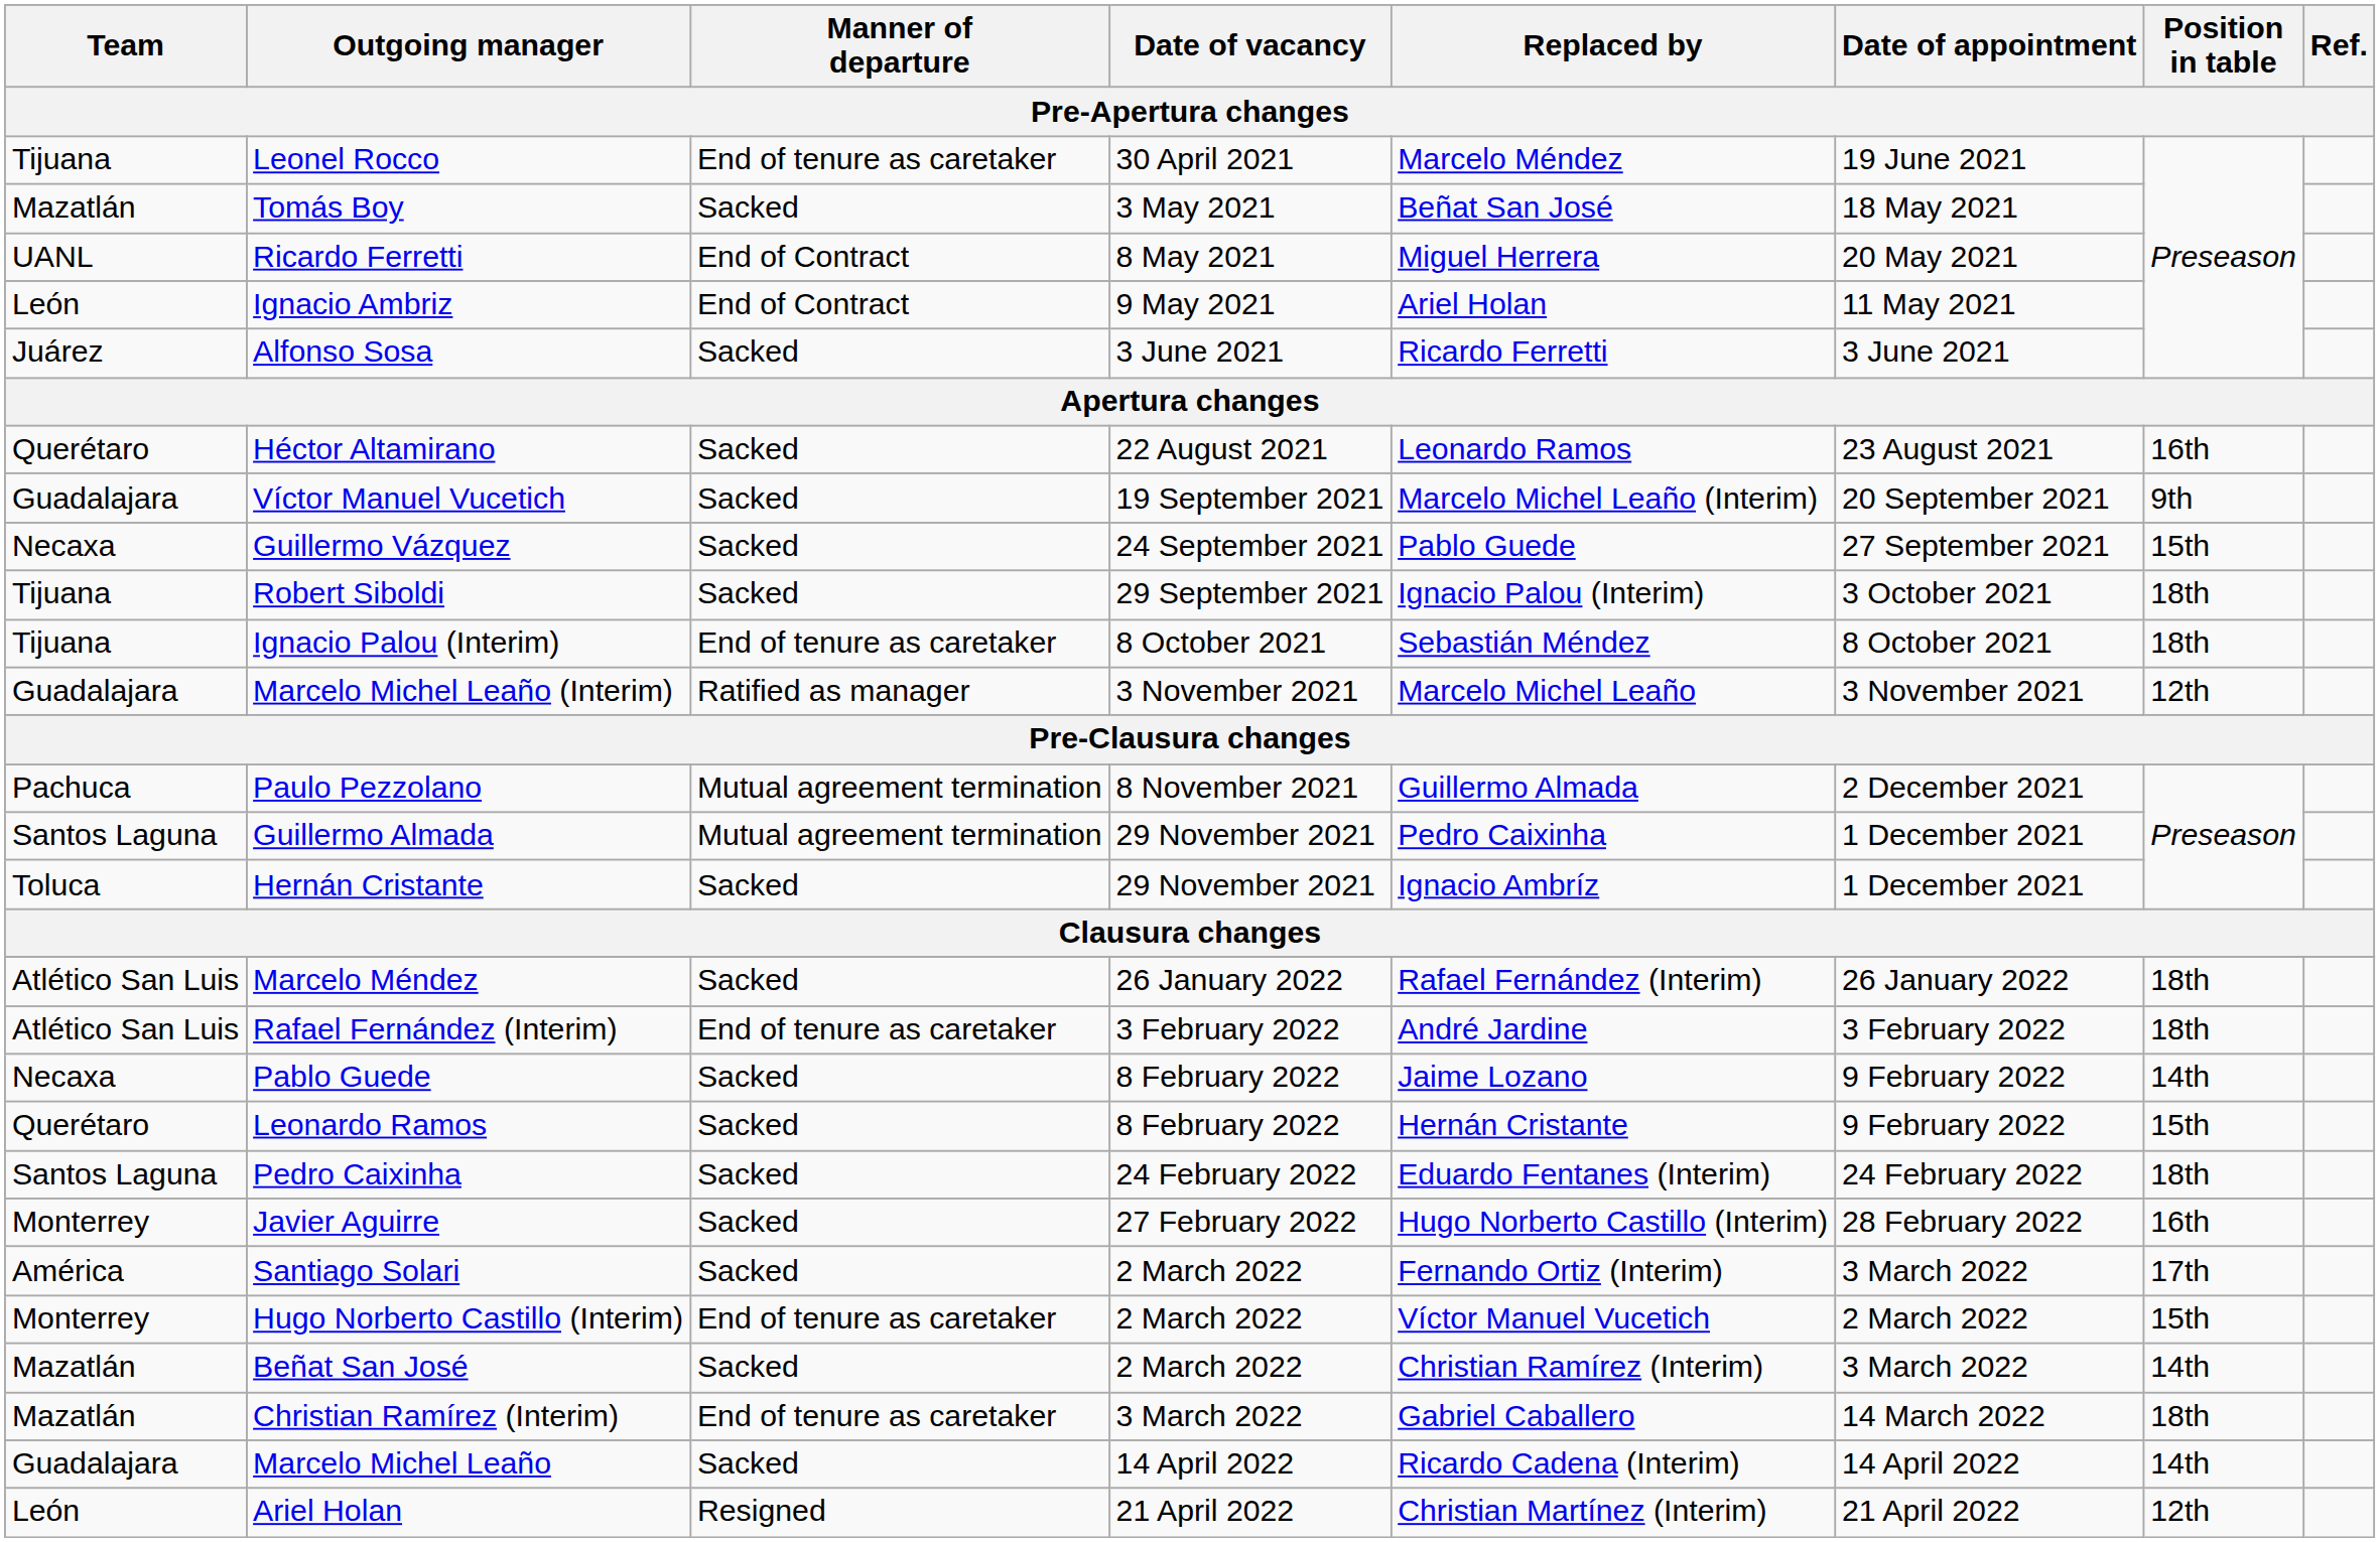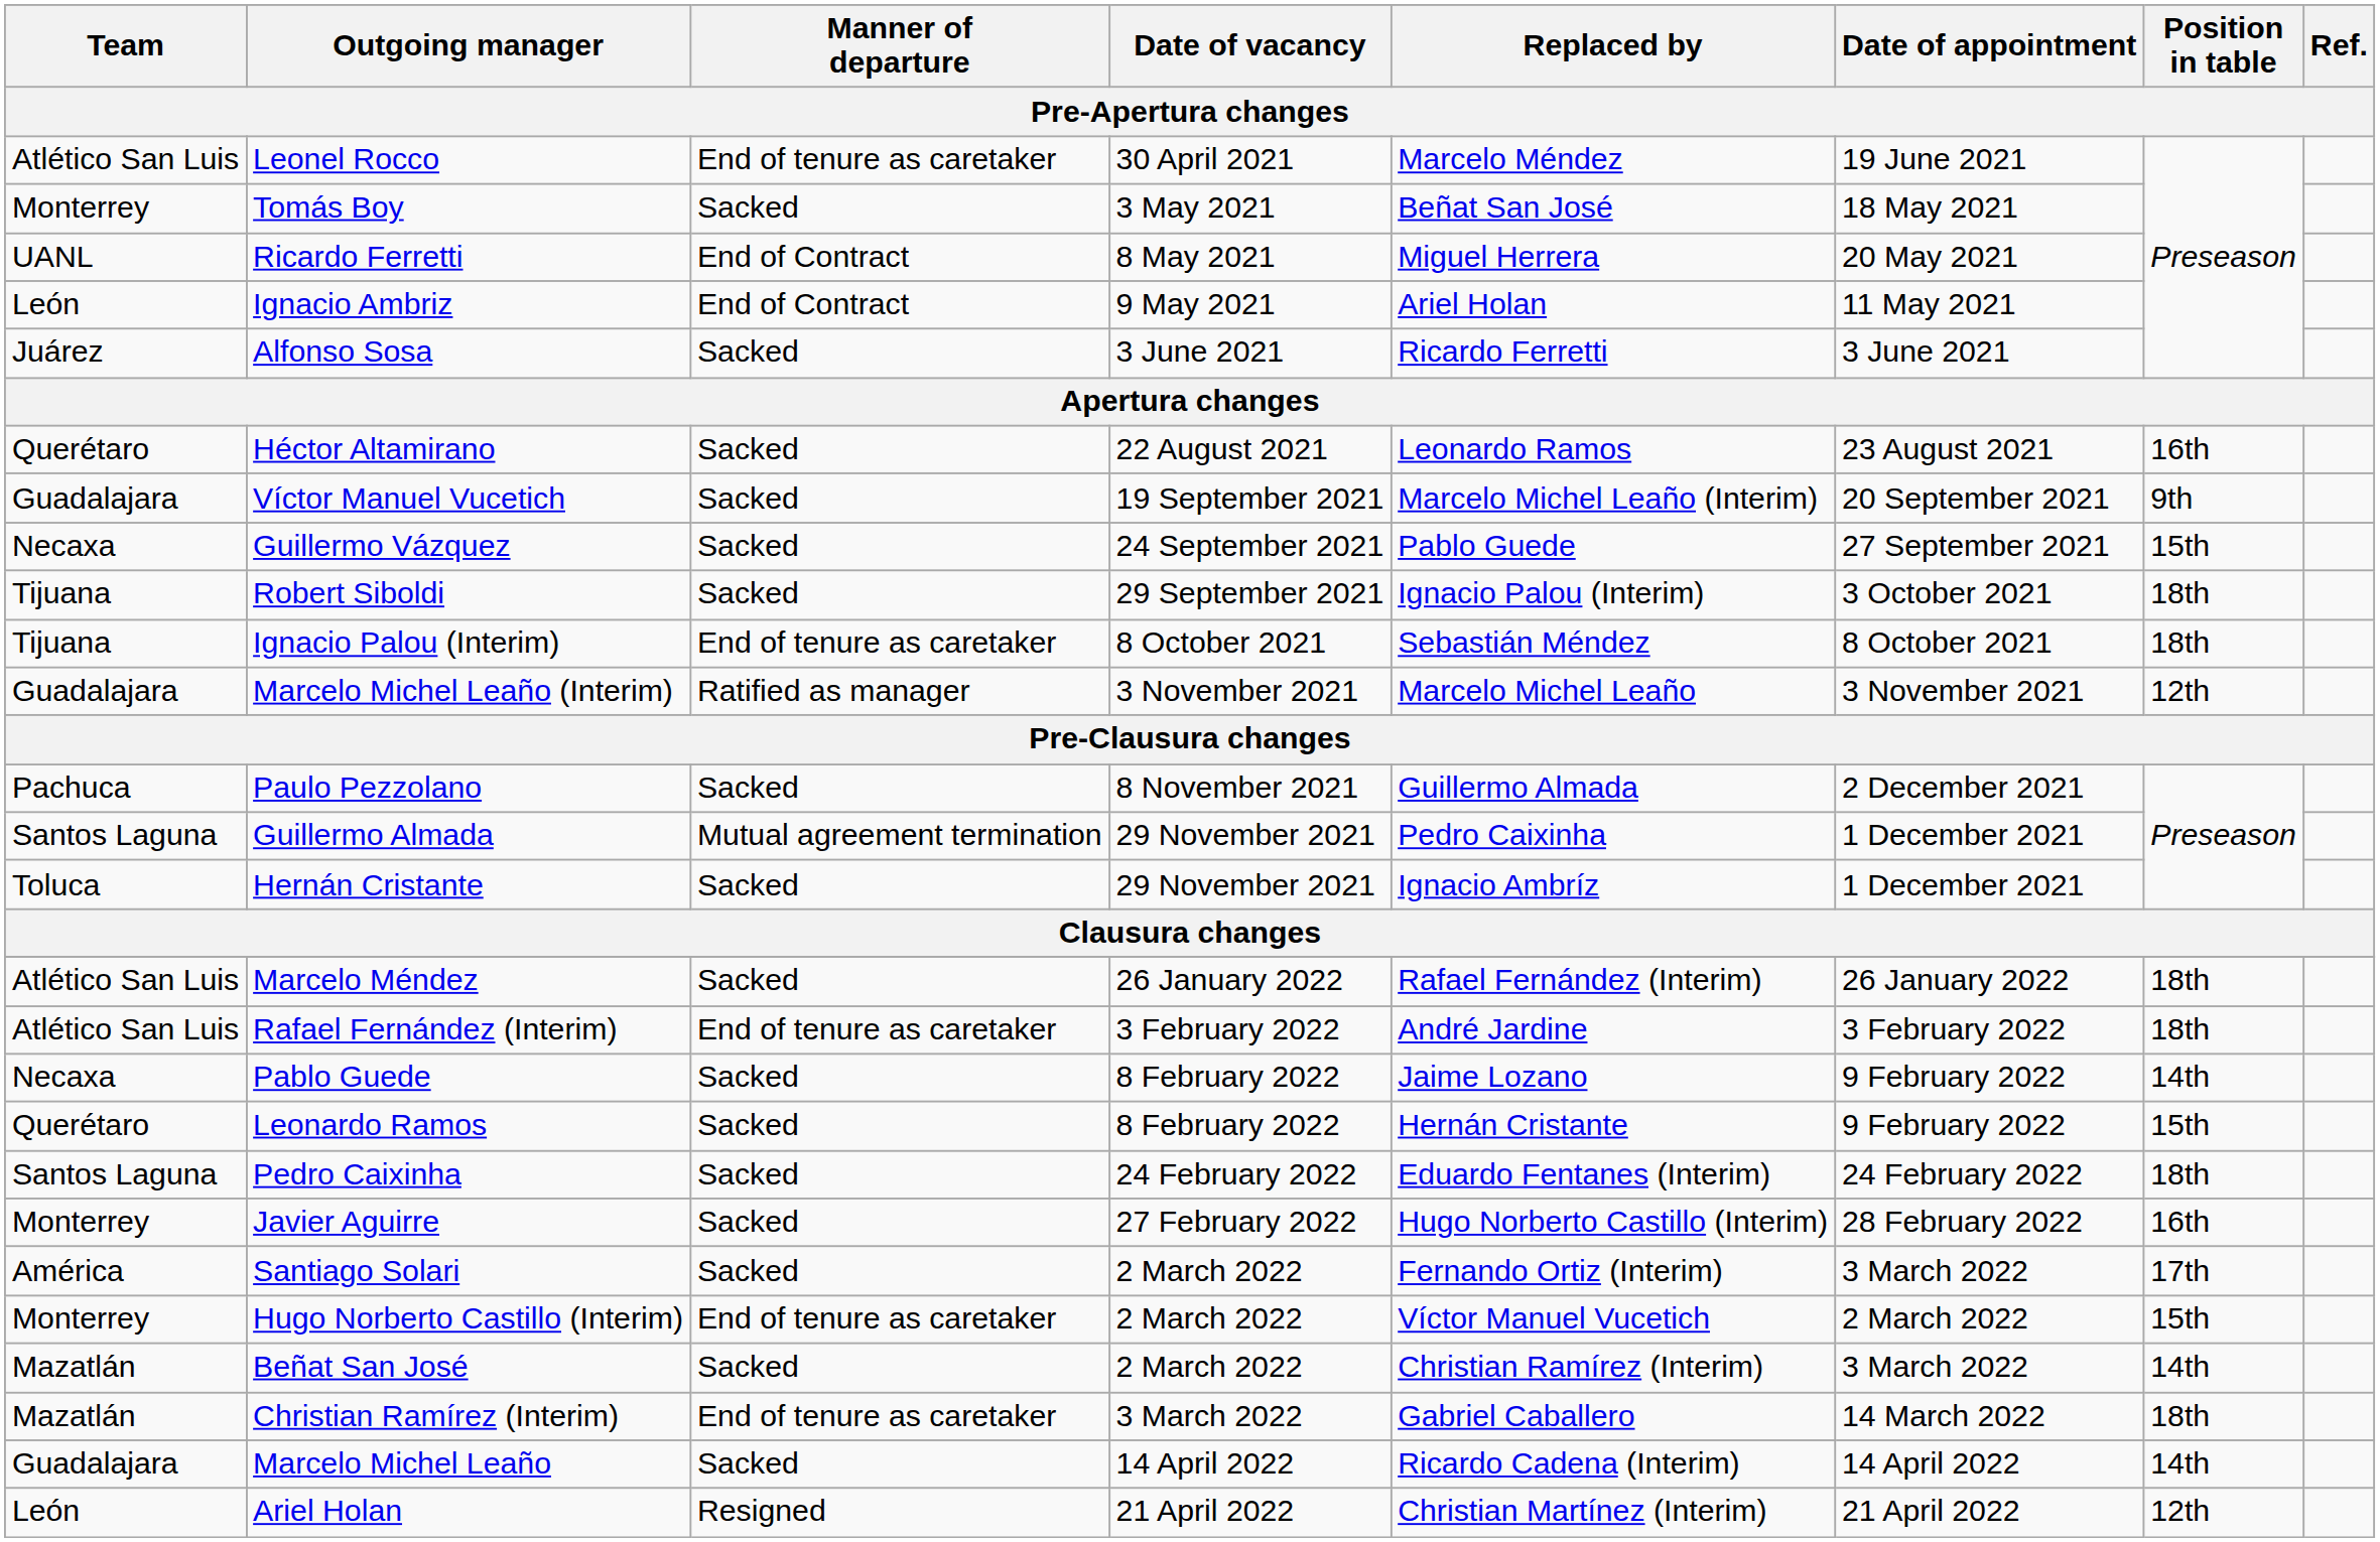Leonel Rocco | Team: Tijuana -> Atlético San Luis
Tomás Boy | Team: Mazatlán -> Monterrey
Paulo Pezzolano | Manner of departure: Mutual agreement termination -> Sacked
